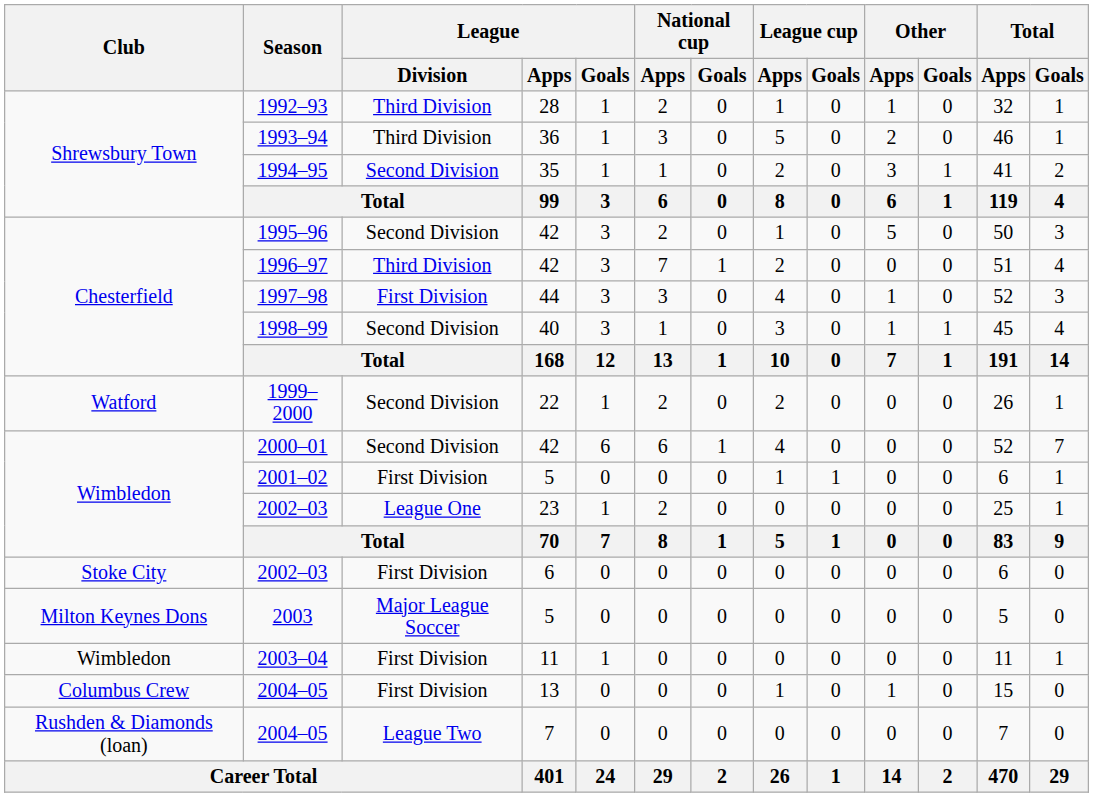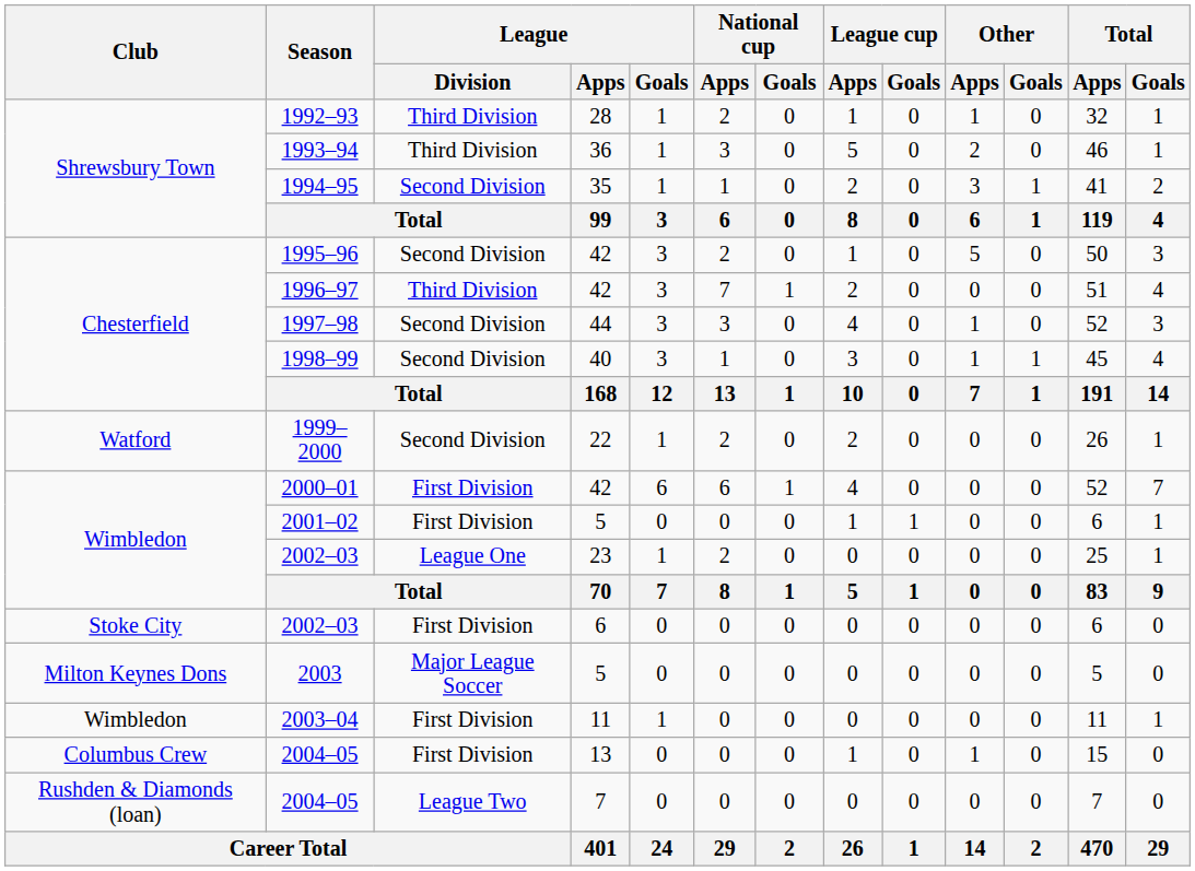1997–98 | League / Division: First Division -> Second Division
2000–01 | League / Division: Second Division -> First Division
